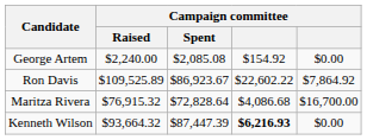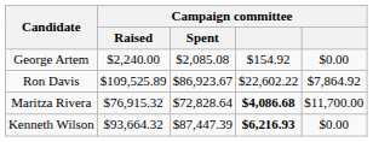Maritza Rivera | column 4: normal -> bold
Maritza Rivera | column 5: $16,700.00 -> $11,700.00
